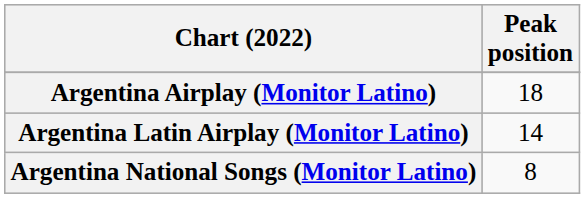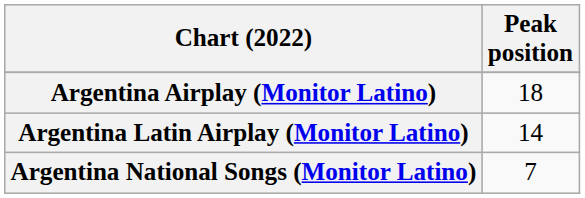Argentina National Songs (Monitor Latino) | Peak position: 8 -> 7
